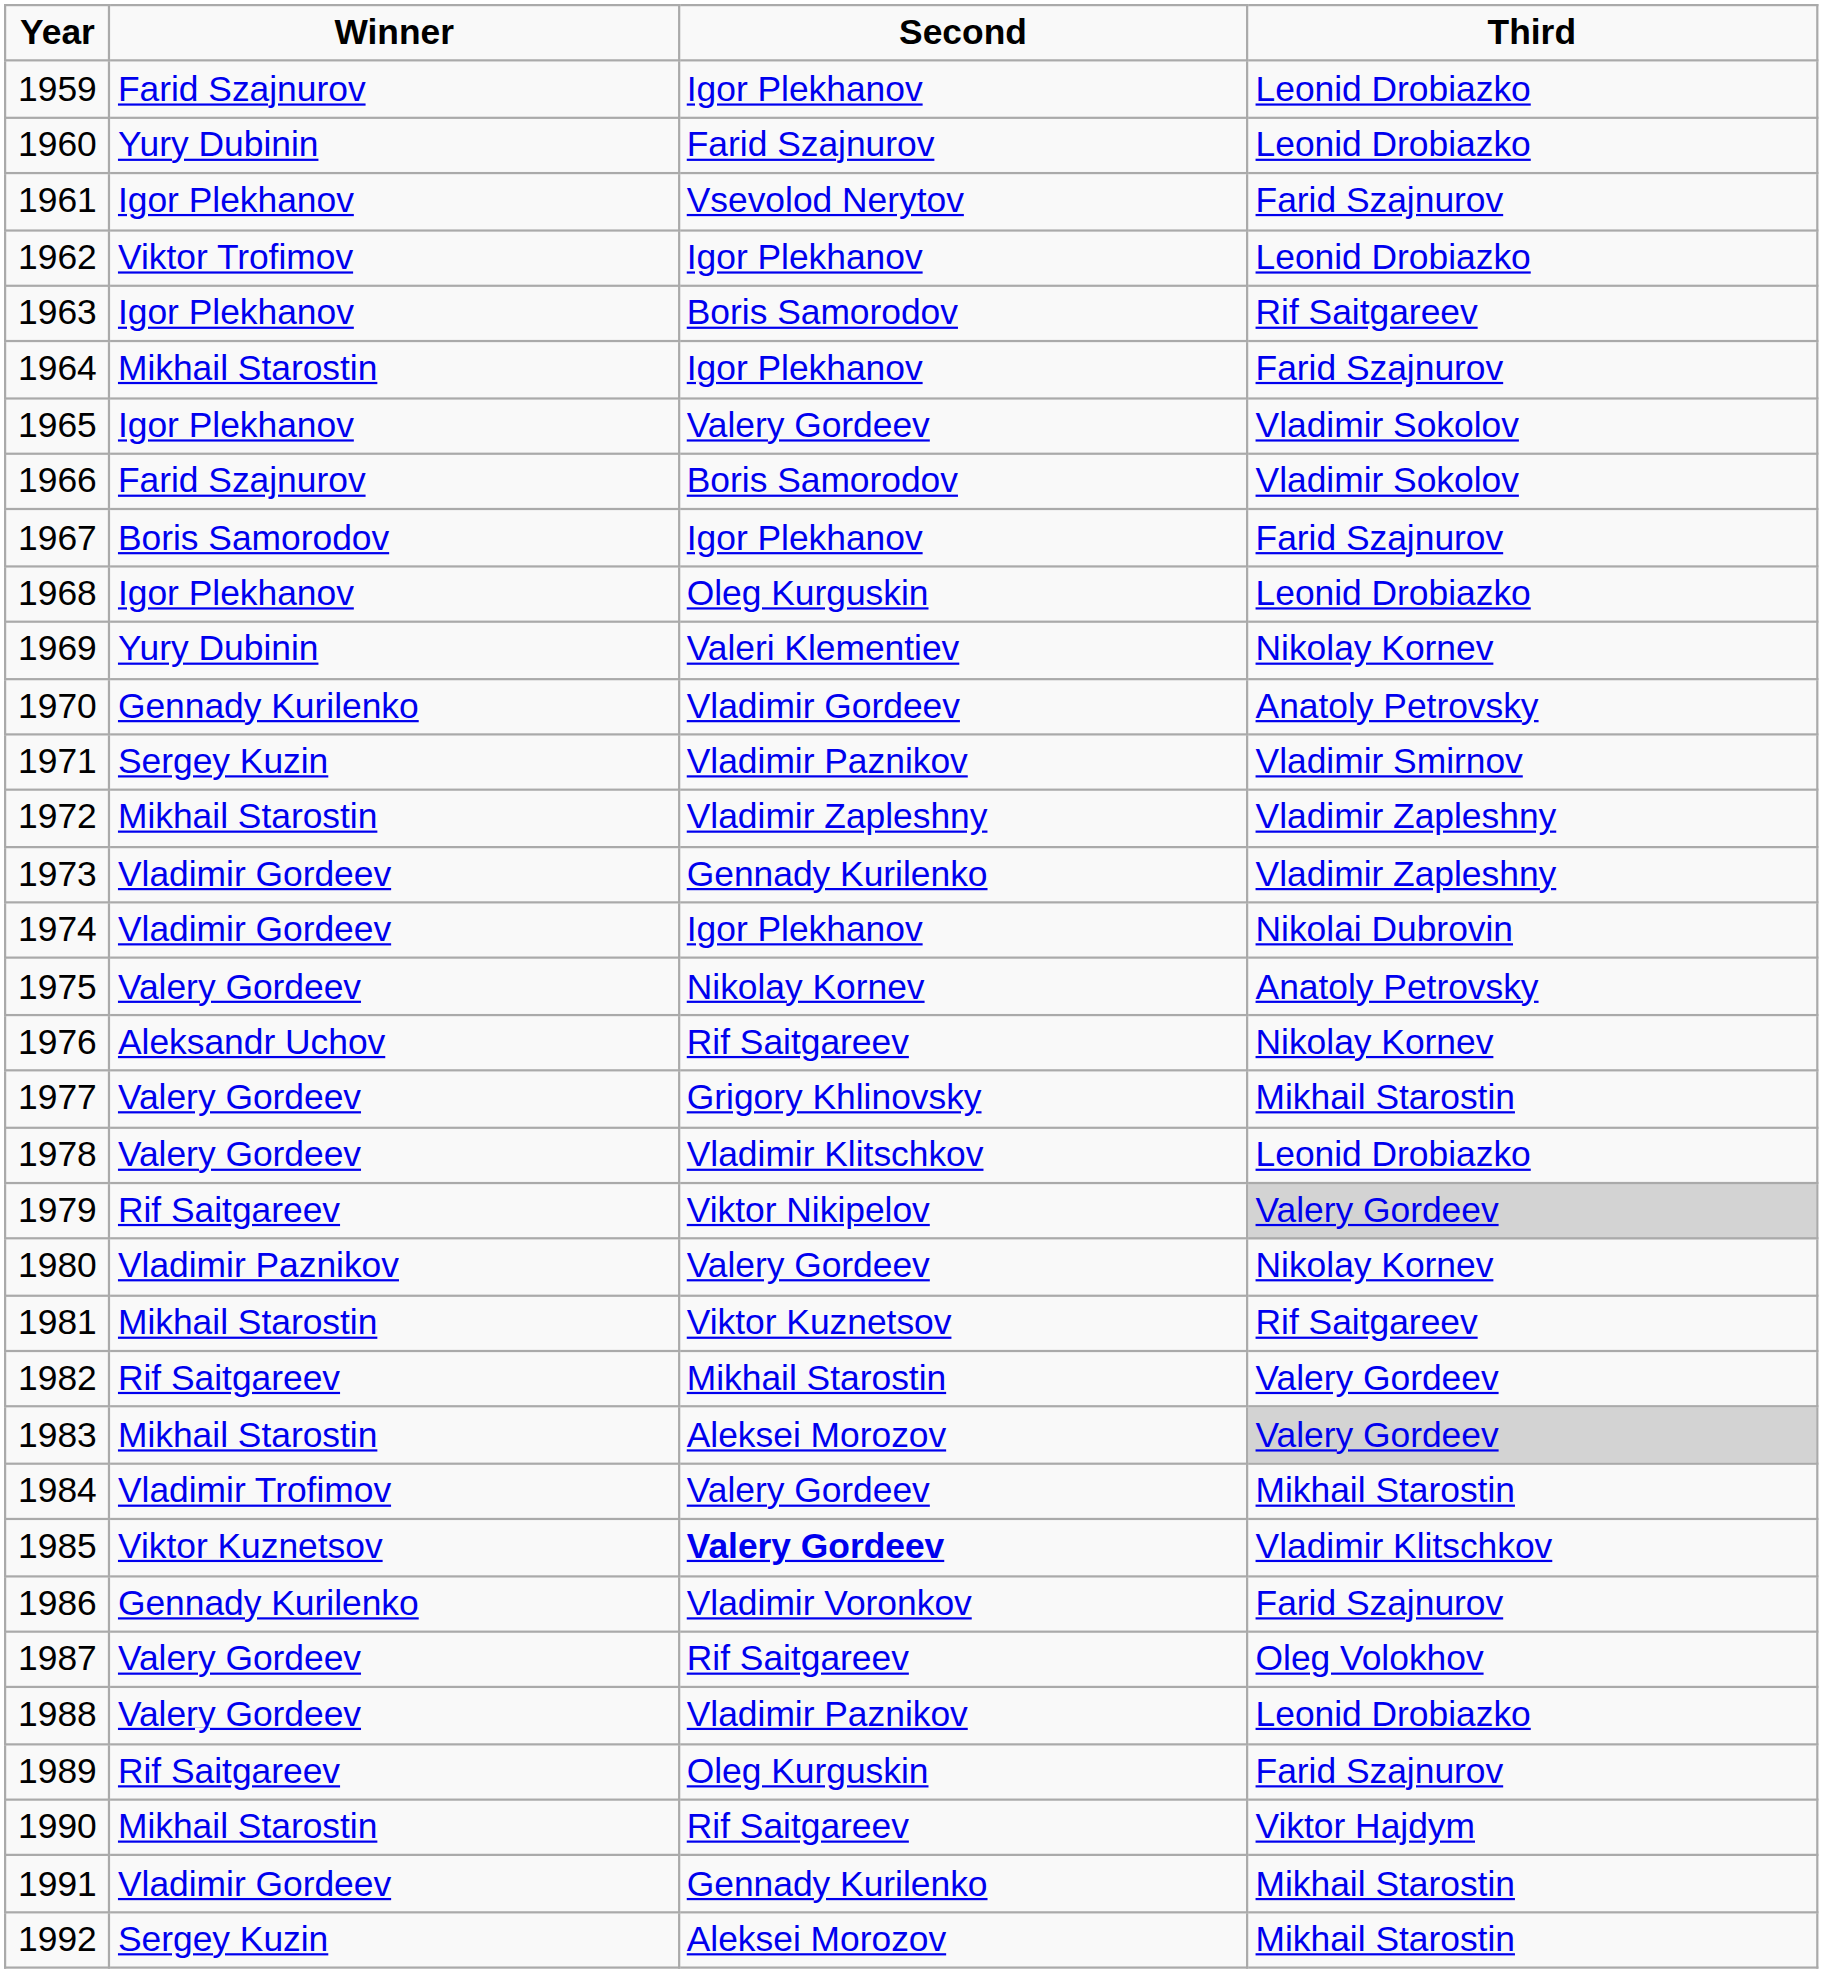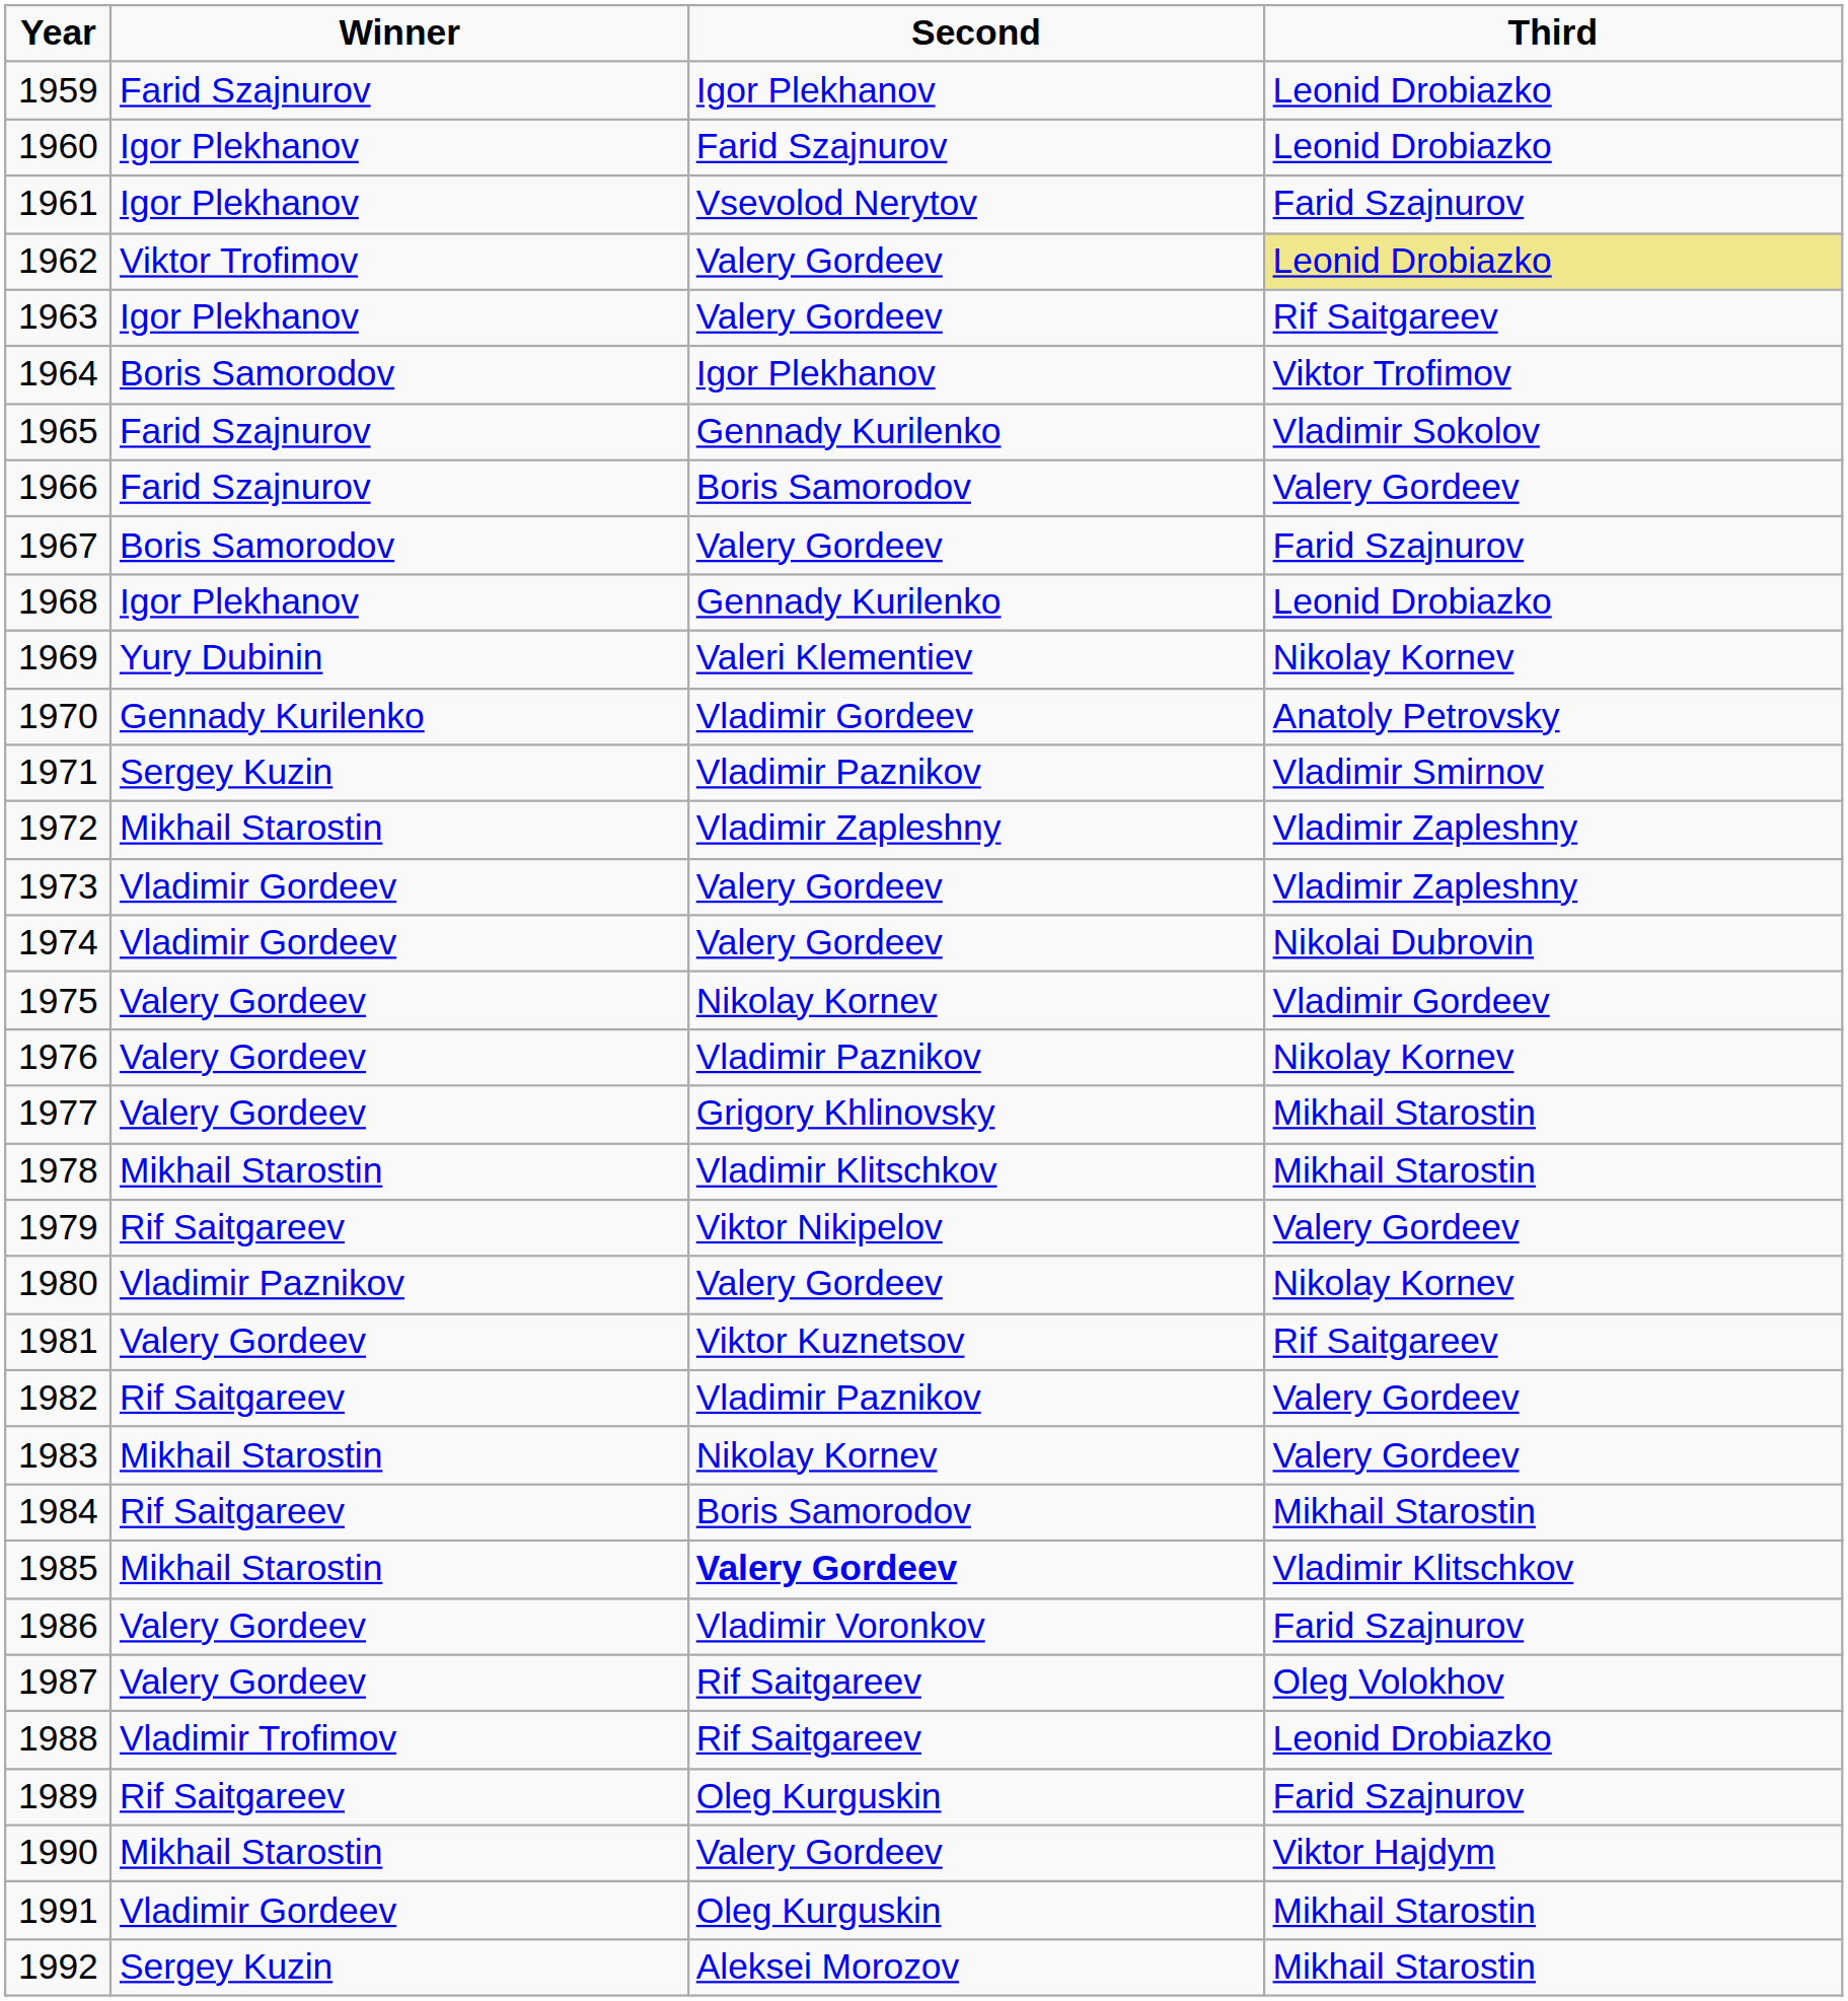1960 | Winner: Yury Dubinin -> Igor Plekhanov
1962 | Second: Igor Plekhanov -> Valery Gordeev
1962 | Third: no background -> khaki background
1963 | Second: Boris Samorodov -> Valery Gordeev
1964 | Winner: Mikhail Starostin -> Boris Samorodov
1964 | Third: Farid Szajnurov -> Viktor Trofimov
1965 | Winner: Igor Plekhanov -> Farid Szajnurov
1965 | Second: Valery Gordeev -> Gennady Kurilenko
1966 | Third: Vladimir Sokolov -> Valery Gordeev
1967 | Second: Igor Plekhanov -> Valery Gordeev
1968 | Second: Oleg Kurguskin -> Gennady Kurilenko
1973 | Second: Gennady Kurilenko -> Valery Gordeev
1974 | Second: Igor Plekhanov -> Valery Gordeev
1975 | Third: Anatoly Petrovsky -> Vladimir Gordeev
1976 | Winner: Aleksandr Uchov -> Valery Gordeev
1976 | Second: Rif Saitgareev -> Vladimir Paznikov
1978 | Winner: Valery Gordeev -> Mikhail Starostin
1978 | Third: Leonid Drobiazko -> Mikhail Starostin
1979 | Third: lightgrey background -> no background
1981 | Winner: Mikhail Starostin -> Valery Gordeev
1982 | Second: Mikhail Starostin -> Vladimir Paznikov
1983 | Second: Aleksei Morozov -> Nikolay Kornev
1983 | Third: lightgrey background -> no background
1984 | Winner: Vladimir Trofimov -> Rif Saitgareev
1984 | Second: Valery Gordeev -> Boris Samorodov
1985 | Winner: Viktor Kuznetsov -> Mikhail Starostin
1986 | Winner: Gennady Kurilenko -> Valery Gordeev
1988 | Winner: Valery Gordeev -> Vladimir Trofimov
1988 | Second: Vladimir Paznikov -> Rif Saitgareev
1990 | Second: Rif Saitgareev -> Valery Gordeev
1991 | Second: Gennady Kurilenko -> Oleg Kurguskin
